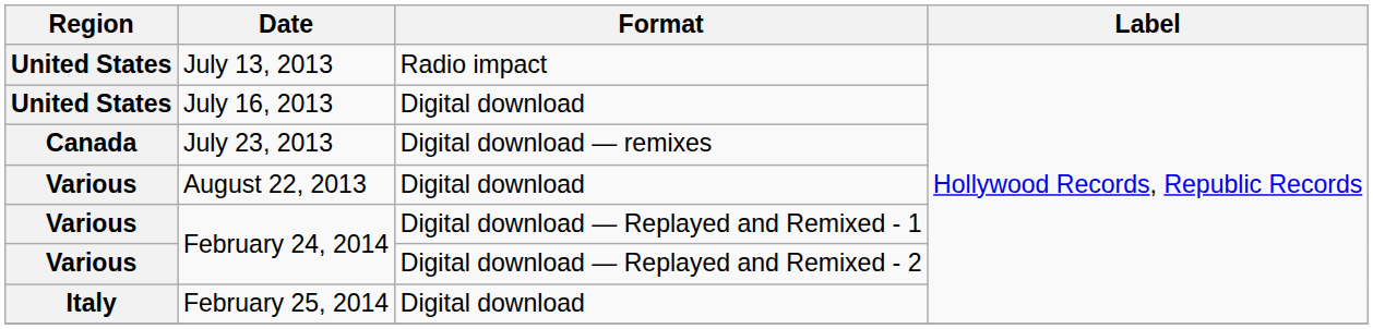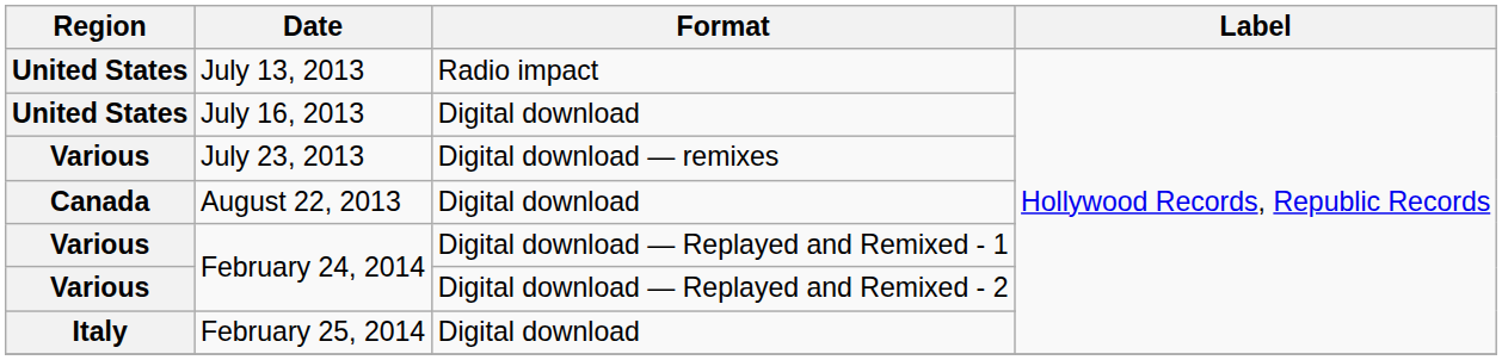July 23, 2013 | Region: Canada -> Various
August 22, 2013 | Region: Various -> Canada
